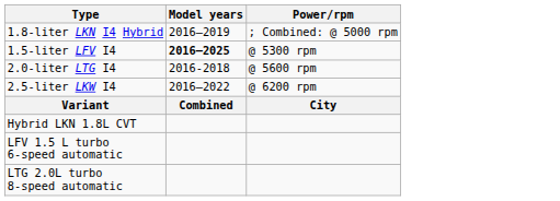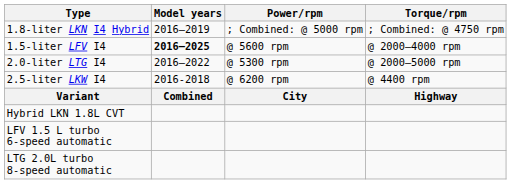+ column: Torque/rpm | ; Combined: @ 4750 rpm | @ 2000–4000 rpm | @ 2000–5000 rpm | @ 4400 rpm | Highway
1.5-liter LFV I4 | Power/rpm: @ 5300 rpm -> @ 5600 rpm
2.0-liter LTG I4 | Model years: 2016-2018 -> 2016–2022
2.0-liter LTG I4 | Power/rpm: @ 5600 rpm -> @ 5300 rpm
2.5-liter LKW I4 | Model years: 2016–2022 -> 2016-2018
